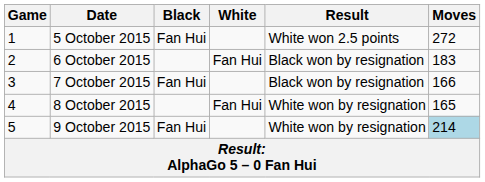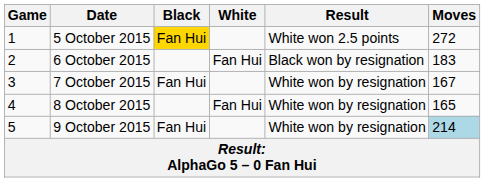5 October 2015 | Black: no background -> gold background
7 October 2015 | Result: Black won by resignation -> White won by resignation
7 October 2015 | Moves: 166 -> 167
